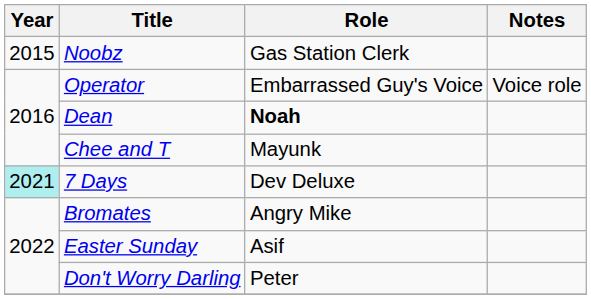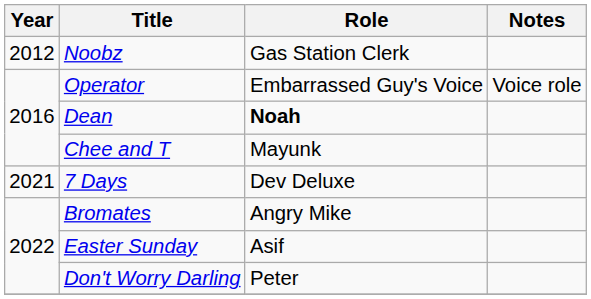Noobz | Year: 2015 -> 2012
7 Days | Year: paleturquoise background -> no background
